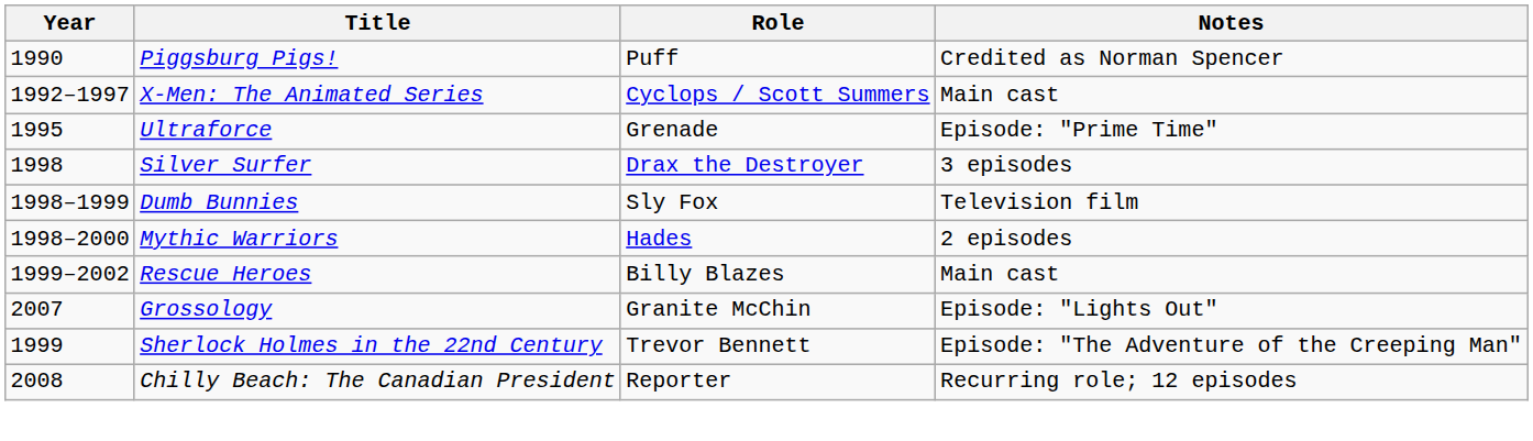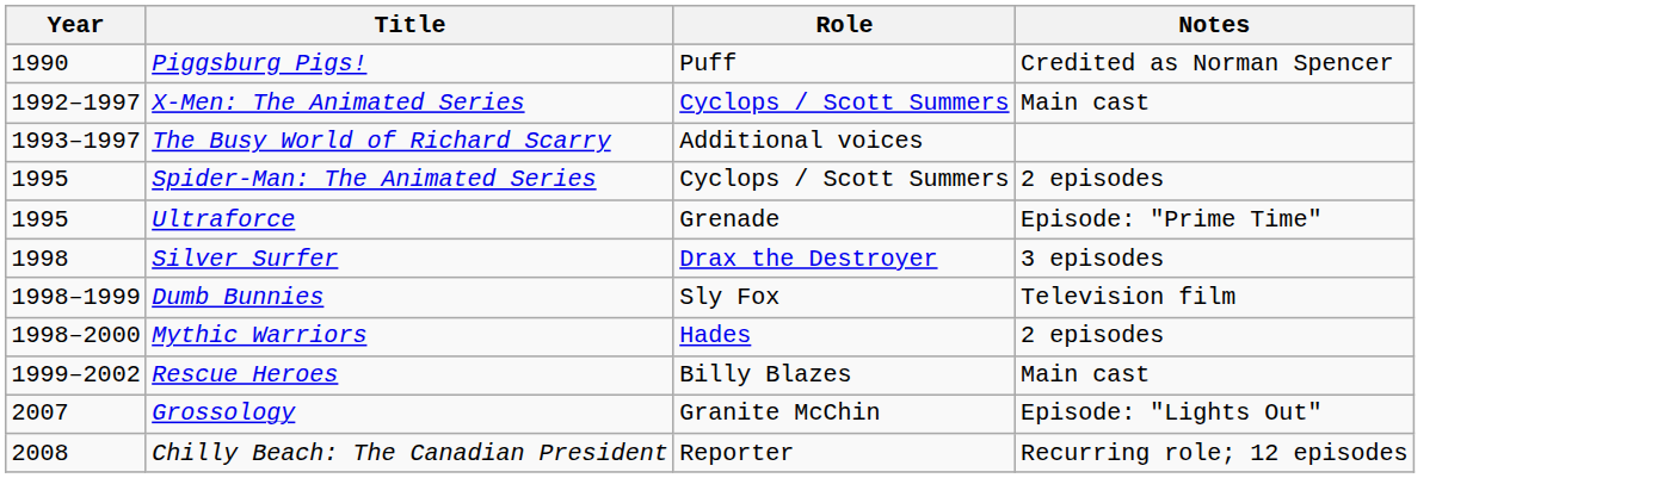+ row: 1993–1997 | The Busy World of Richard Scarry | Additional voices
+ row: 1995 | Spider-Man: The Animated Series | Cyclops / Scott Summers | 2 episodes
- row: 1999 | Sherlock Holmes in the 22nd Century | Trevor Bennett | Episode: "The Adventure of the Creeping Man"
